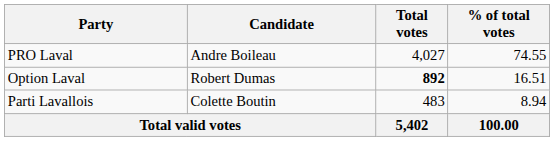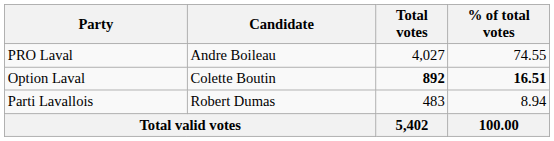Option Laval | Candidate: Robert Dumas -> Colette Boutin
Option Laval | % of total votes: normal -> bold
Parti Lavallois | Candidate: Colette Boutin -> Robert Dumas
